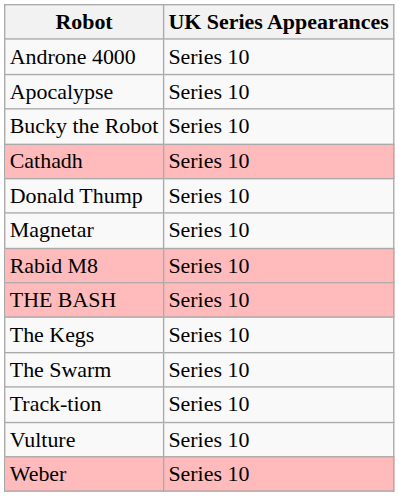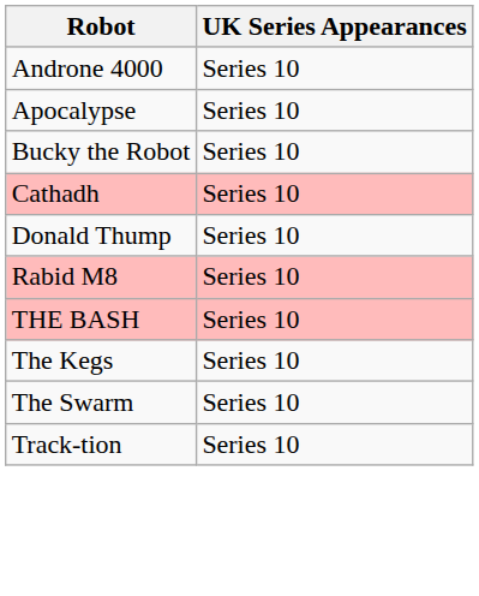- row: Magnetar | Series 10
- row: Vulture | Series 10
- row: Weber | Series 10
